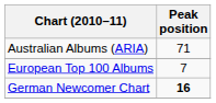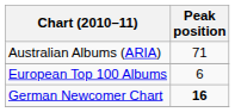European Top 100 Albums | Peak position: 7 -> 6
